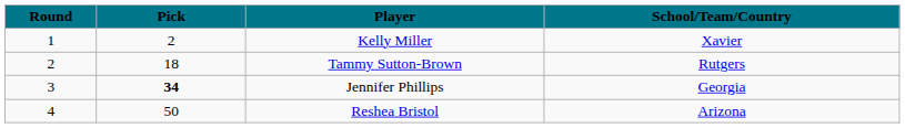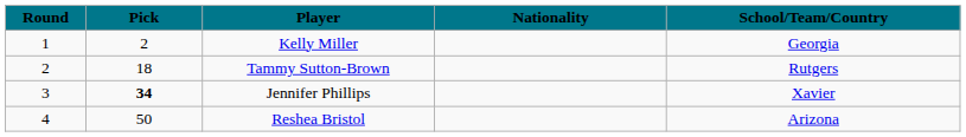+ column: Nationality
Kelly Miller | School/Team/Country: Xavier -> Georgia
Jennifer Phillips | School/Team/Country: Georgia -> Xavier
